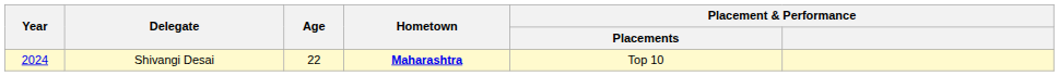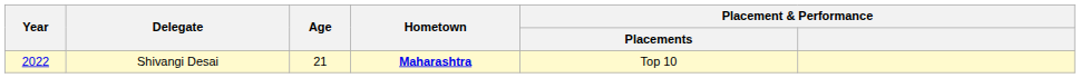Shivangi Desai | Year: 2024 -> 2022
Shivangi Desai | Age: 22 -> 21
